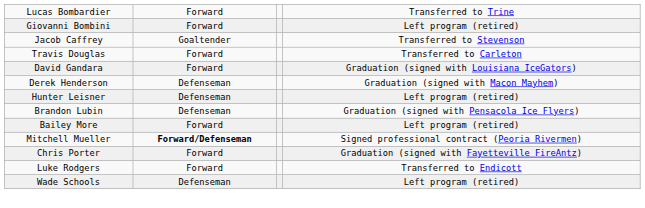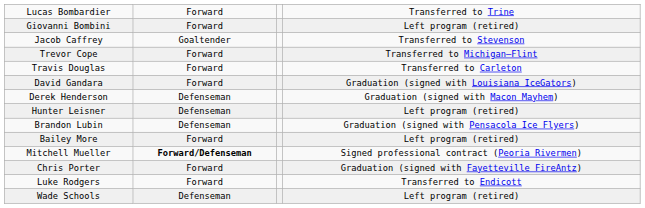+ row: Trevor Cope | Forward | Transferred to Michigan–Flint
